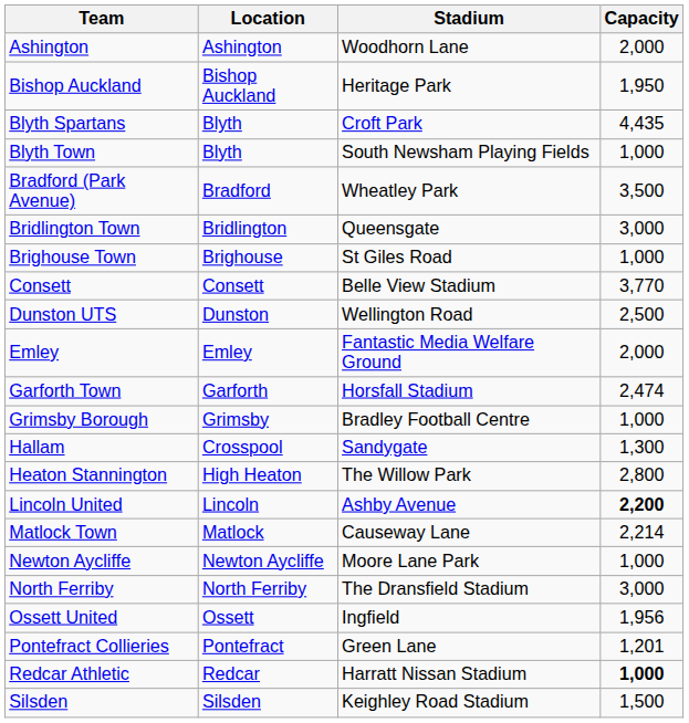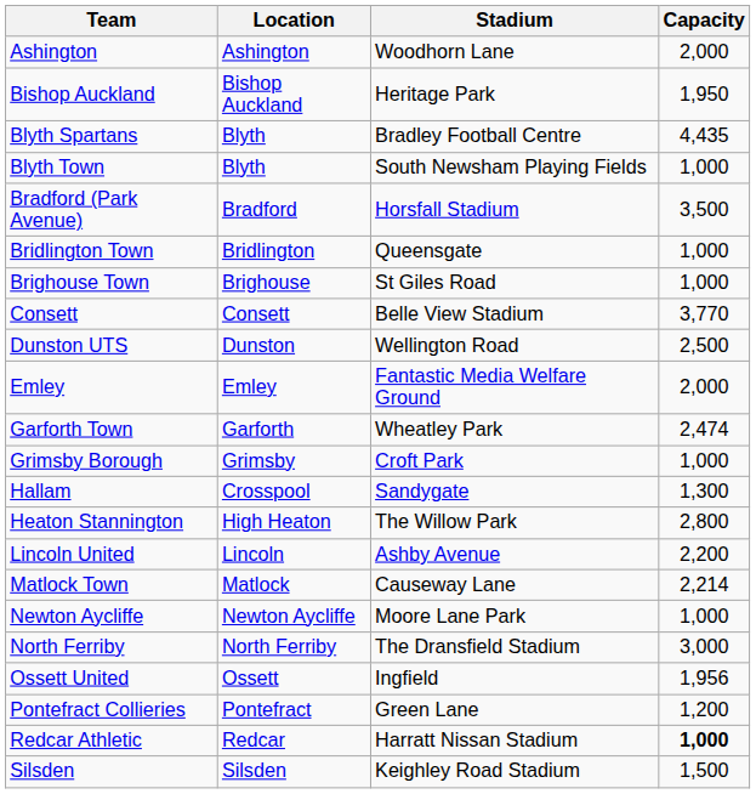Blyth Spartans | Stadium: Croft Park -> Bradley Football Centre
Bradford (Park Avenue) | Stadium: Wheatley Park -> Horsfall Stadium
Bridlington Town | Capacity: 3,000 -> 1,000
Garforth Town | Stadium: Horsfall Stadium -> Wheatley Park
Grimsby Borough | Stadium: Bradley Football Centre -> Croft Park
Lincoln United | Capacity: bold -> normal
Pontefract Collieries | Capacity: 1,201 -> 1,200
